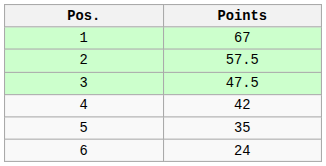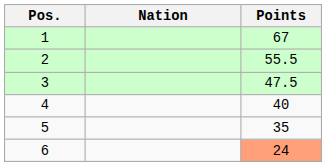+ column: Nation
2 | Points: 57.5 -> 55.5
4 | Points: 42 -> 40
6 | Points: no background -> lightsalmon background
